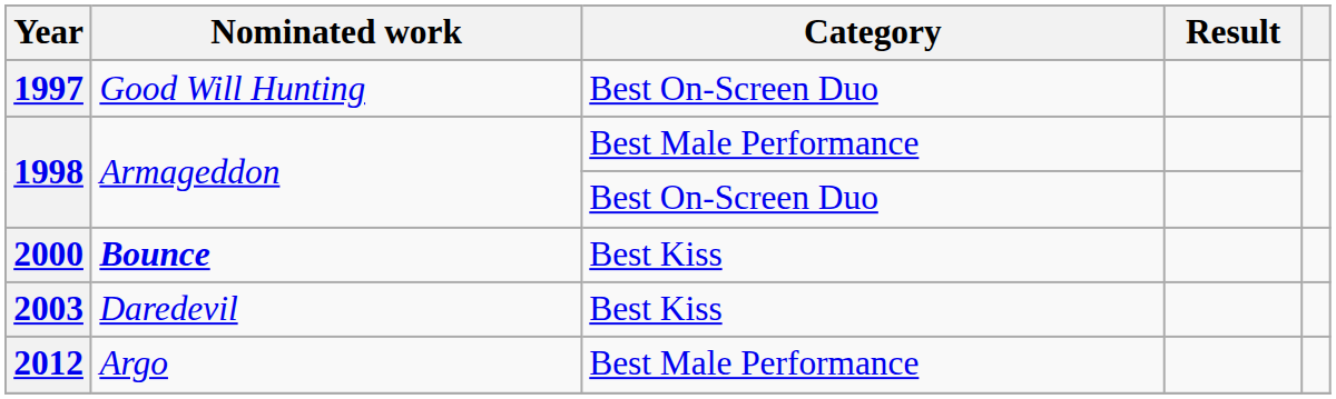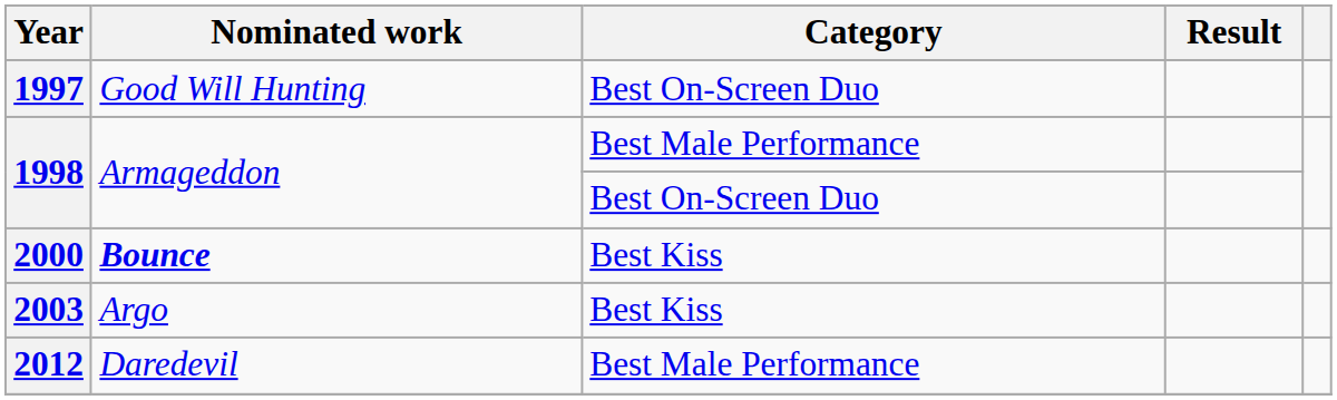2003 | Nominated work: Daredevil -> Argo
2012 | Nominated work: Argo -> Daredevil
